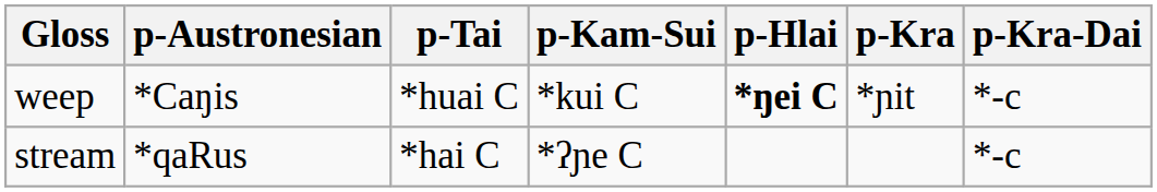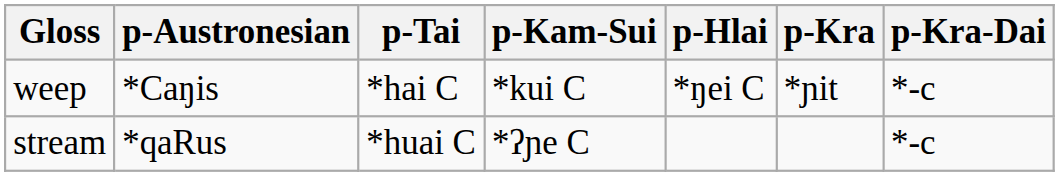weep | p-Tai: *huai C -> *hai C
weep | p-Hlai: bold -> normal
stream | p-Tai: *hai C -> *huai C
